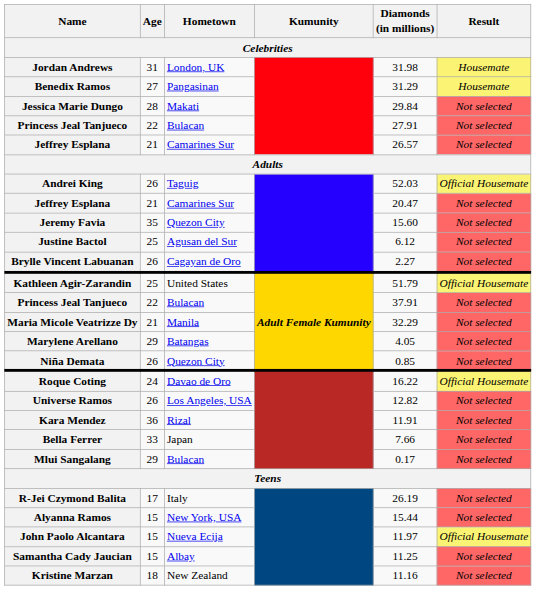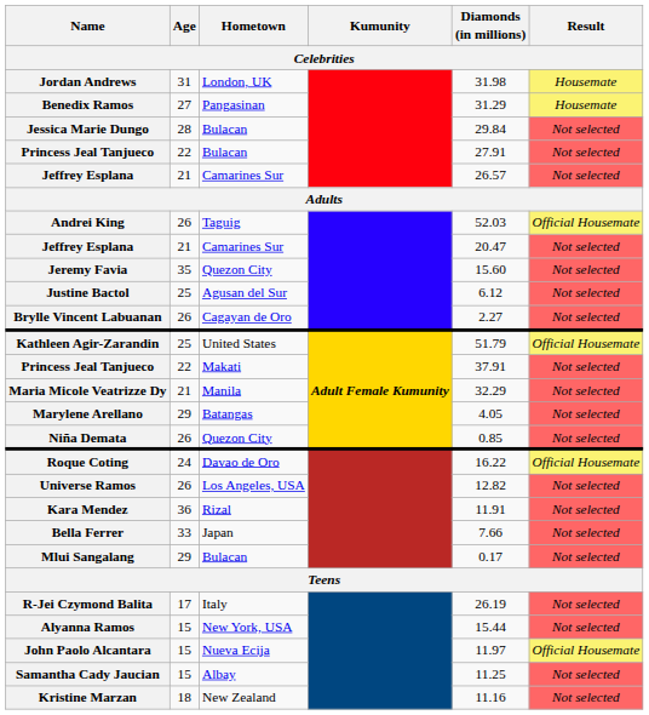Jessica Marie Dungo | Hometown: Makati -> Bulacan
Princess Jeal Tanjueco / Adult Female Kumunity | Hometown: Bulacan -> Makati
